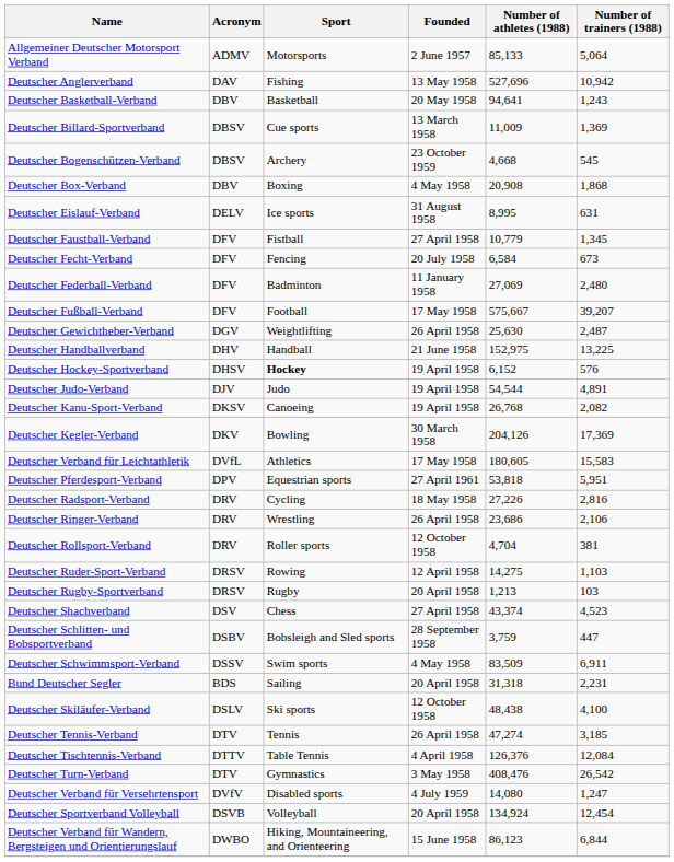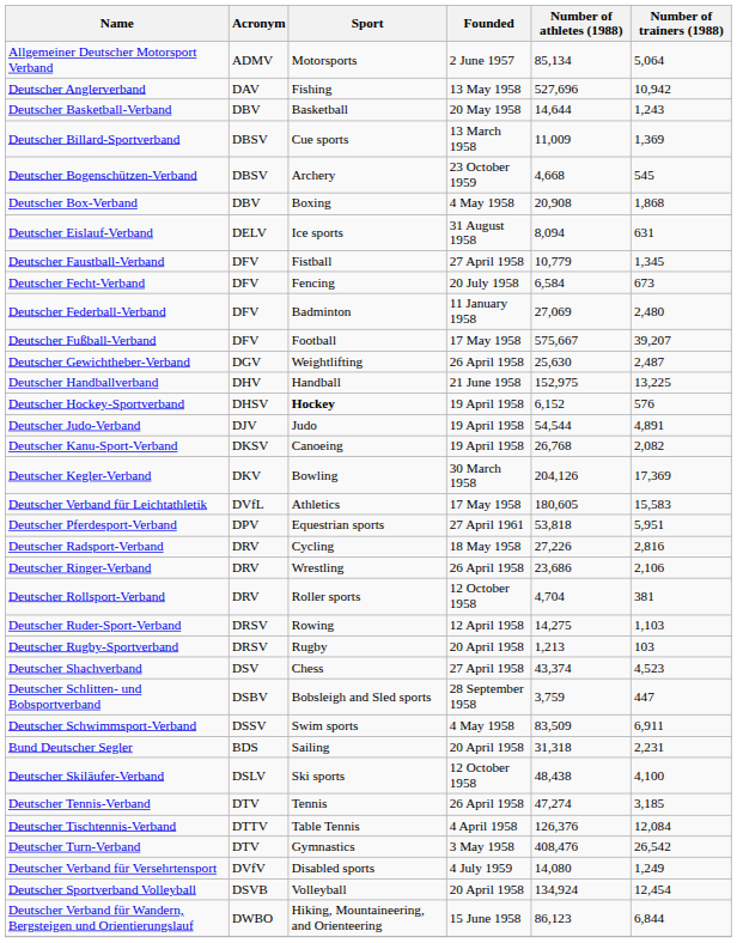Allgemeiner Deutscher Motorsport Verband | Number of athletes (1988): 85,133 -> 85,134
Deutscher Basketball-Verband | Number of athletes (1988): 94,641 -> 14,644
Deutscher Eislauf-Verband | Number of athletes (1988): 8,995 -> 8,094
Deutscher Verband für Versehrtensport | Number of trainers (1988): 1,247 -> 1,249
